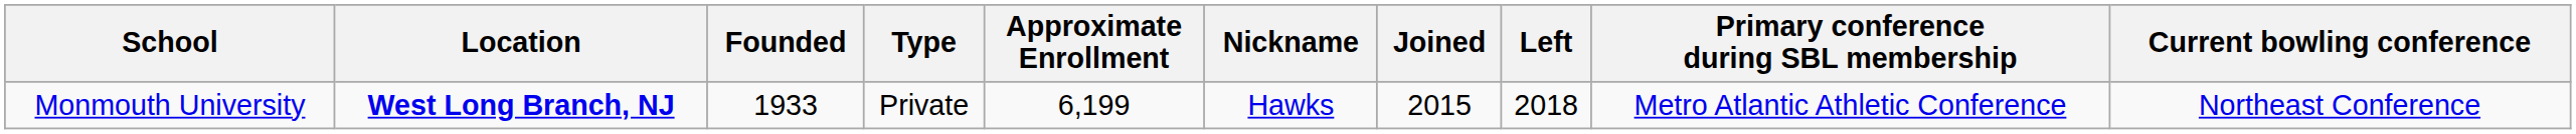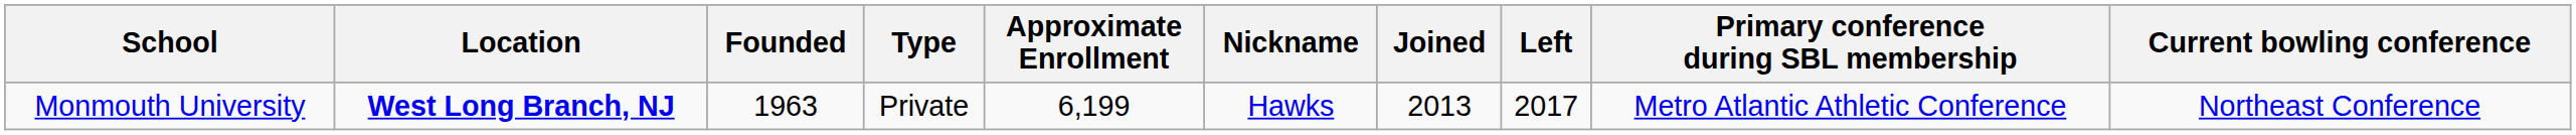Monmouth University | Founded: 1933 -> 1963
Monmouth University | Joined: 2015 -> 2013
Monmouth University | Left: 2018 -> 2017
